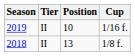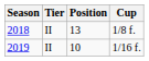rows swapped: 2018 <-> 2019
